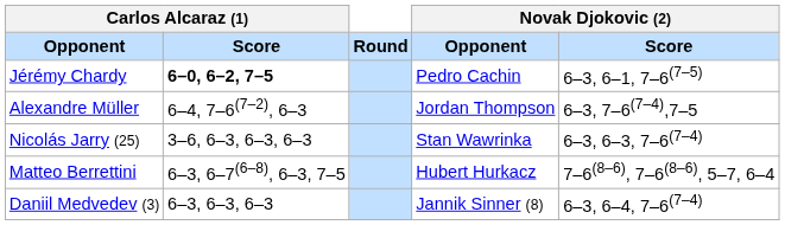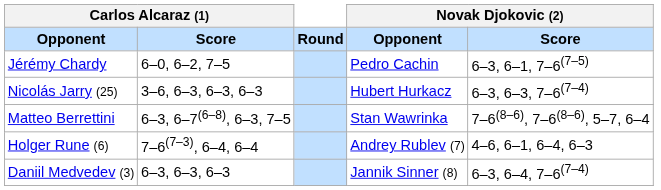Jérémy Chardy | column 2: bold -> normal
- row: Alexandre Müller | 6–4, 7–6(7–2), 6–3 | Jordan Thompson | 6–3, 7–6(7–4),7–5
Nicolás Jarry (25) | column 4: Stan Wawrinka -> Hubert Hurkacz
Matteo Berrettini | column 4: Hubert Hurkacz -> Stan Wawrinka
+ row: Holger Rune (6) | 7–6(7–3), 6–4, 6–4 | Andrey Rublev (7) | 4–6, 6–1, 6–4, 6–3
